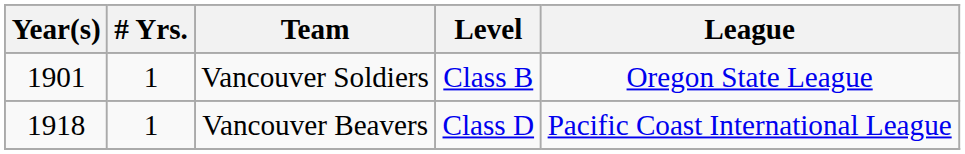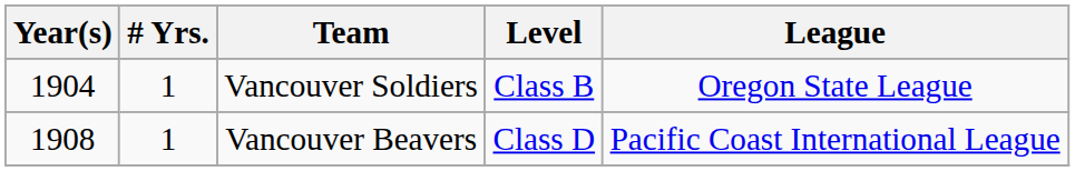Vancouver Soldiers | Year(s): 1901 -> 1904
Vancouver Beavers | Year(s): 1918 -> 1908
